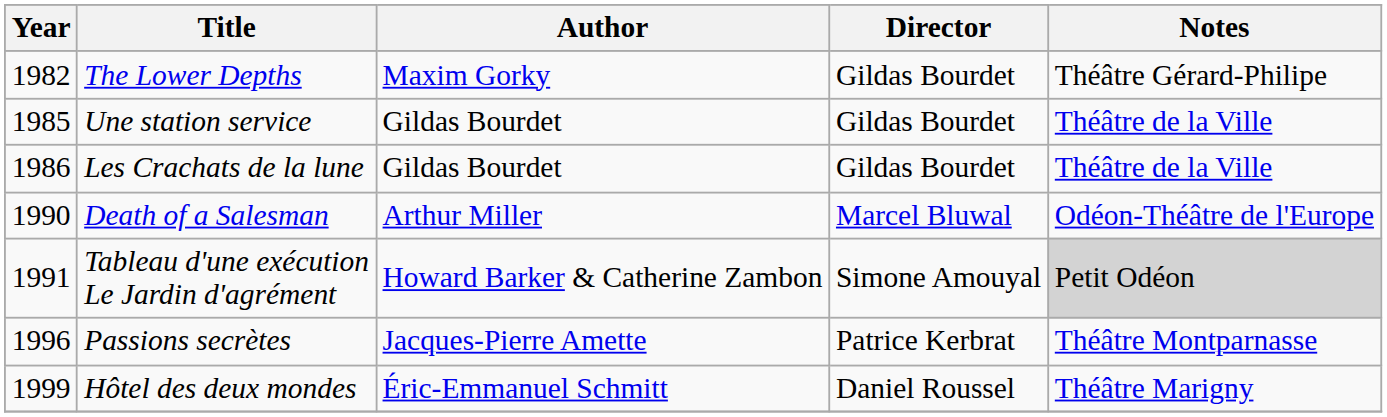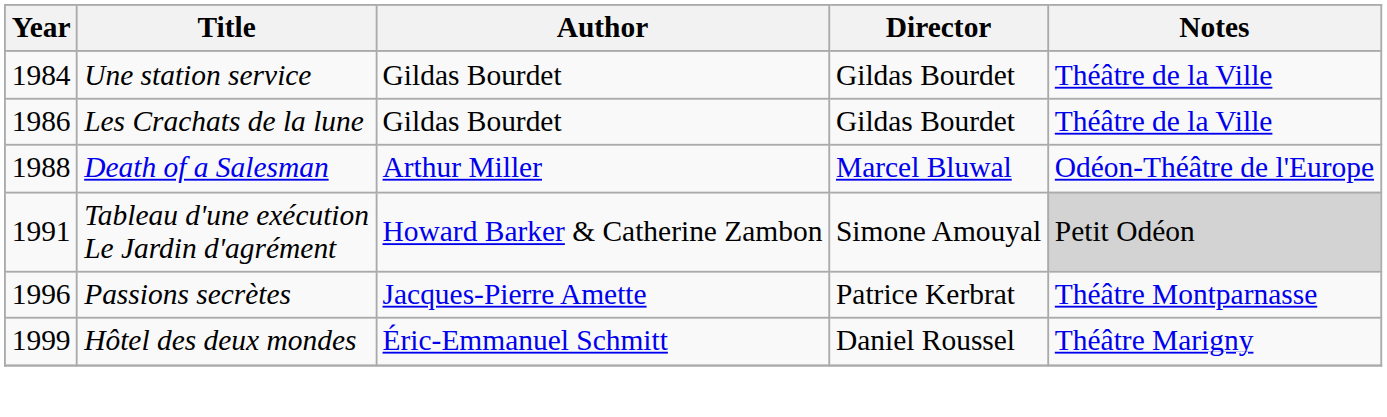- row: 1982 | The Lower Depths | Maxim Gorky | Gildas Bourdet | Théâtre Gérard-Philipe
Une station service | Year: 1985 -> 1984
Death of a Salesman | Year: 1990 -> 1988
